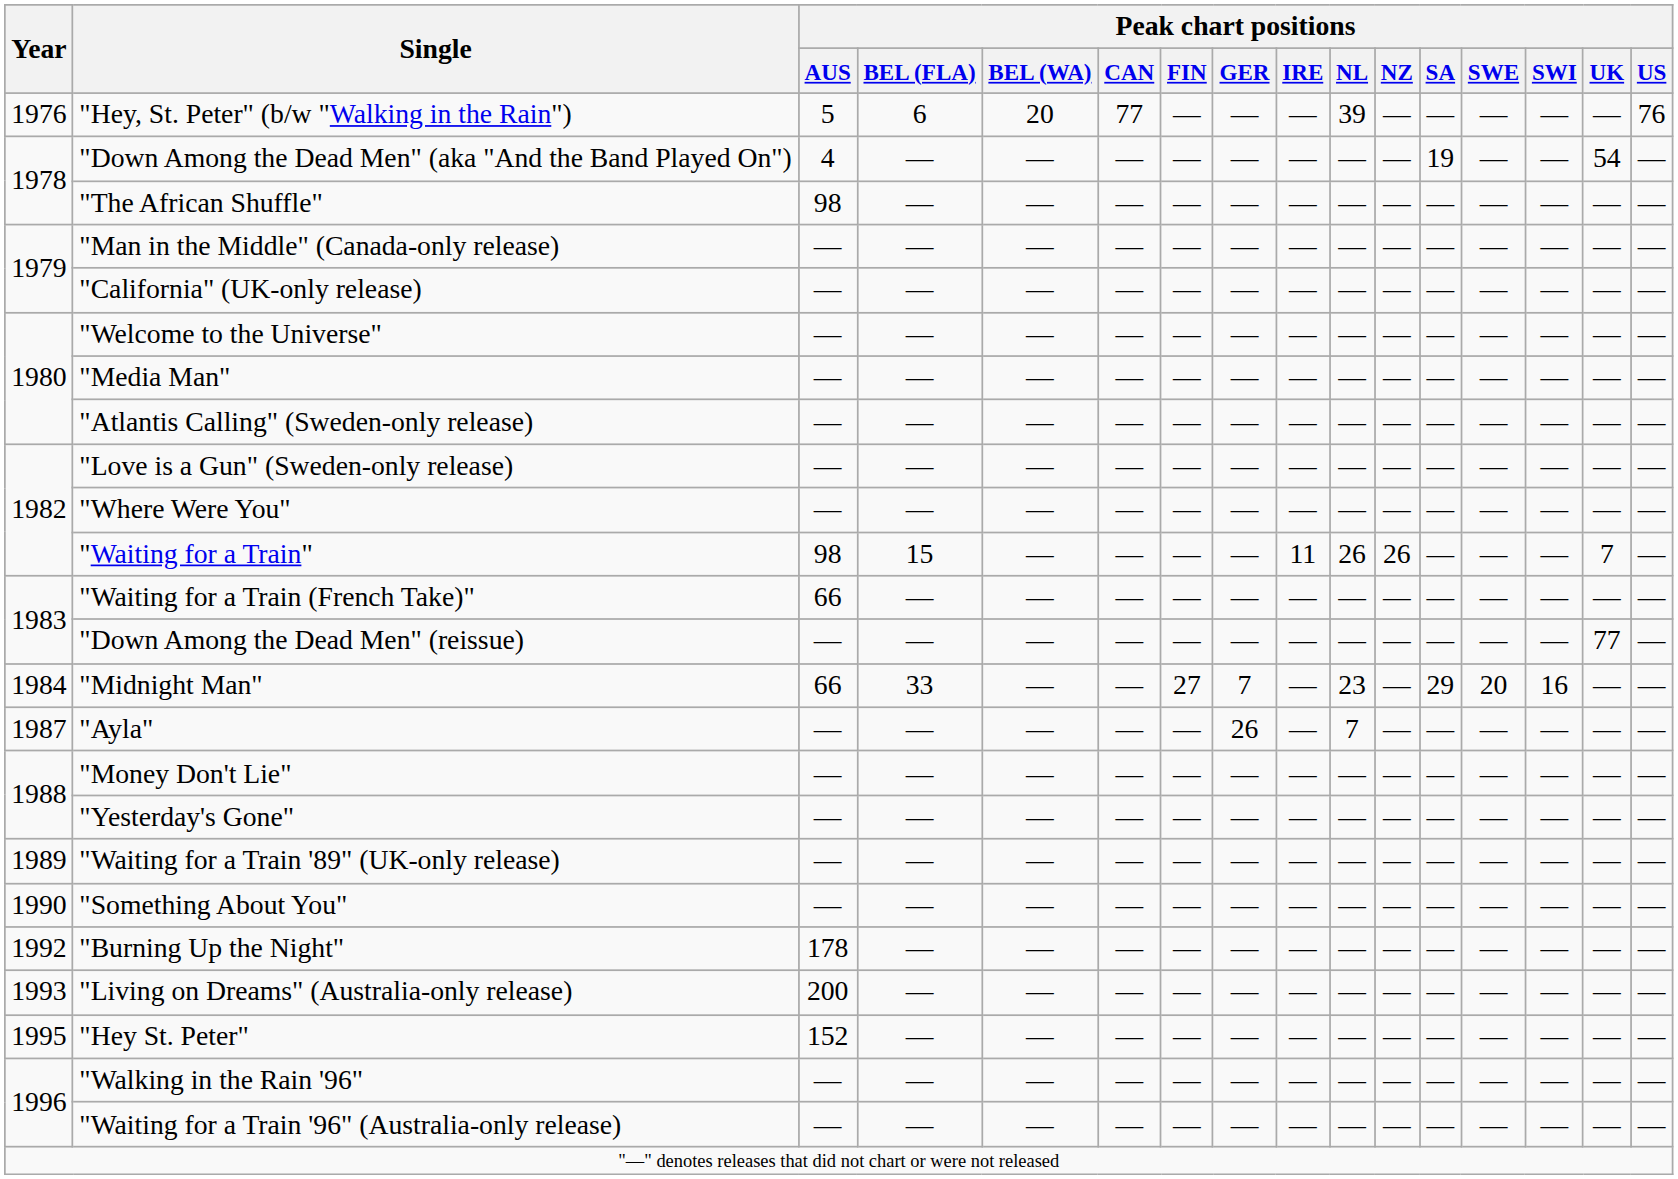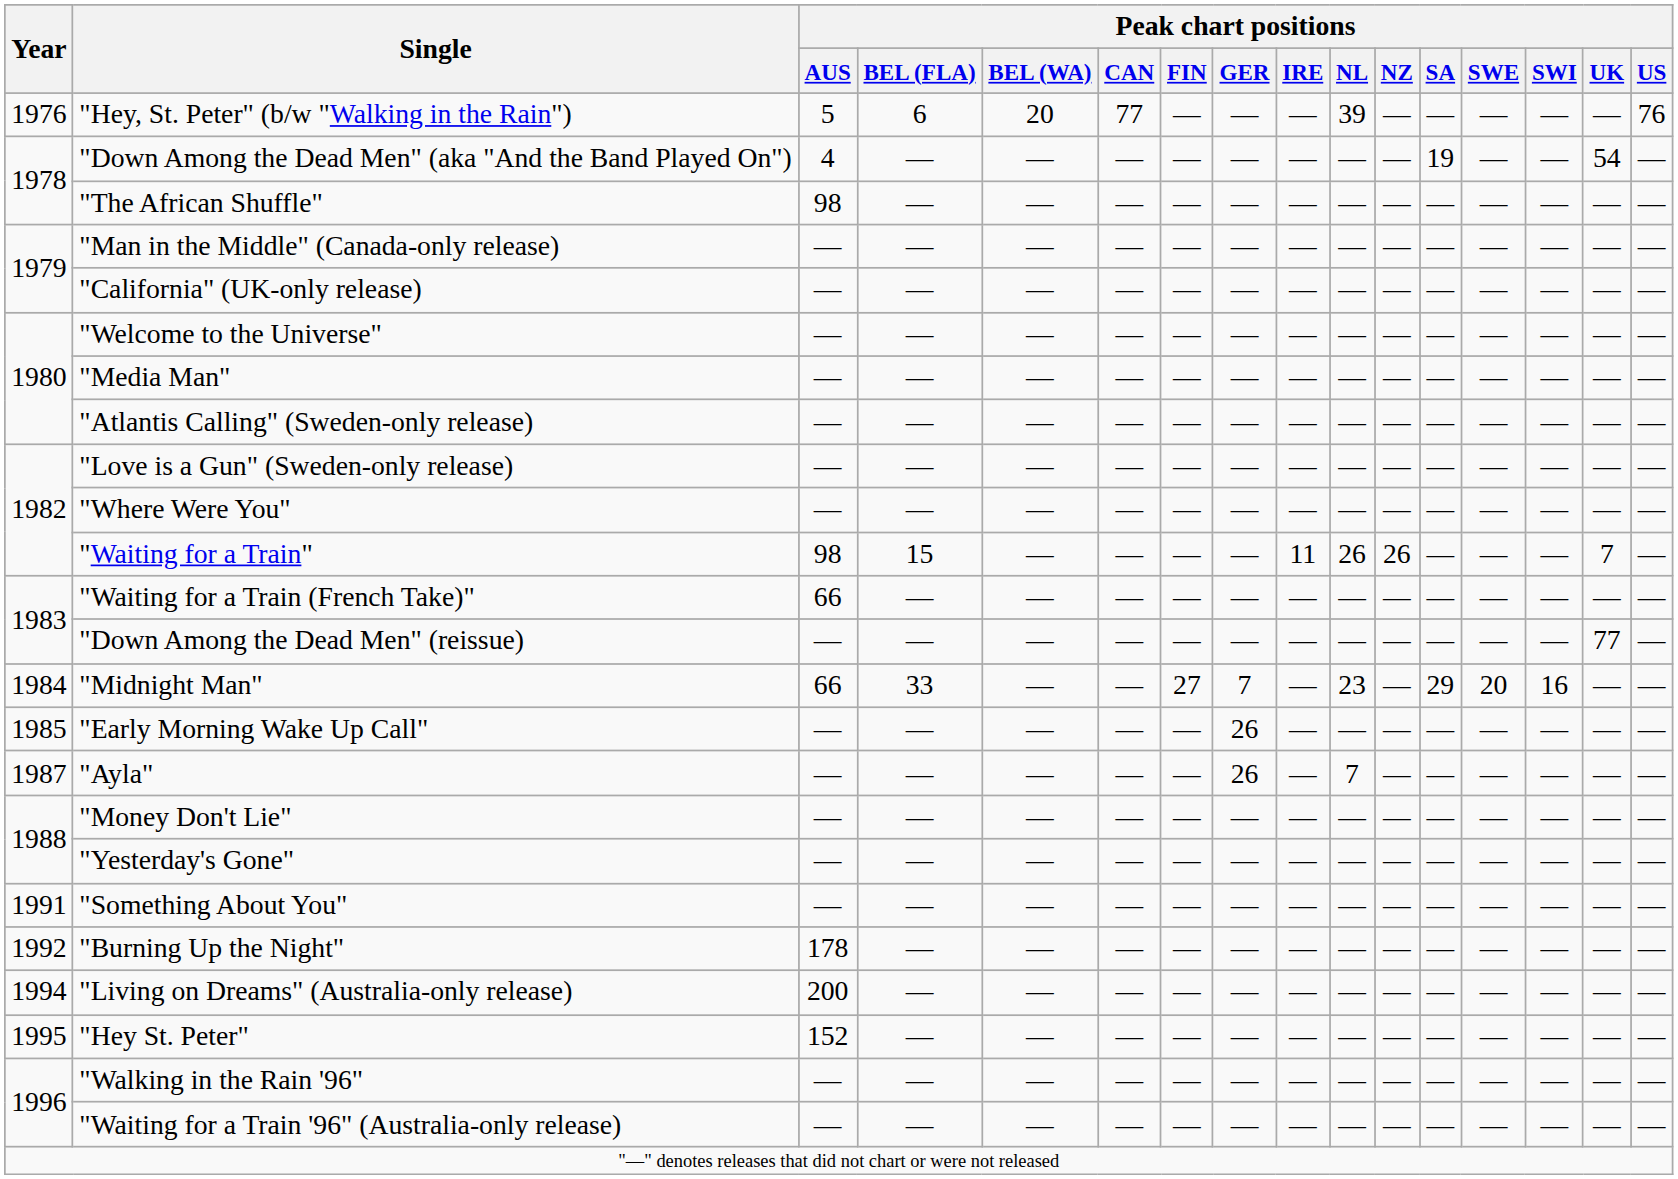+ row: 1985 | "Early Morning Wake Up Call" | — | — | — | — | — | 26 | — | — | — | — | — | — | — | —
- row: 1989 | "Waiting for a Train '89" (UK-only release) | — | — | — | — | — | — | — | — | — | — | — | — | — | —
"Something About You" | Year: 1990 -> 1991
"Living on Dreams" (Australia-only release) | Year: 1993 -> 1994
